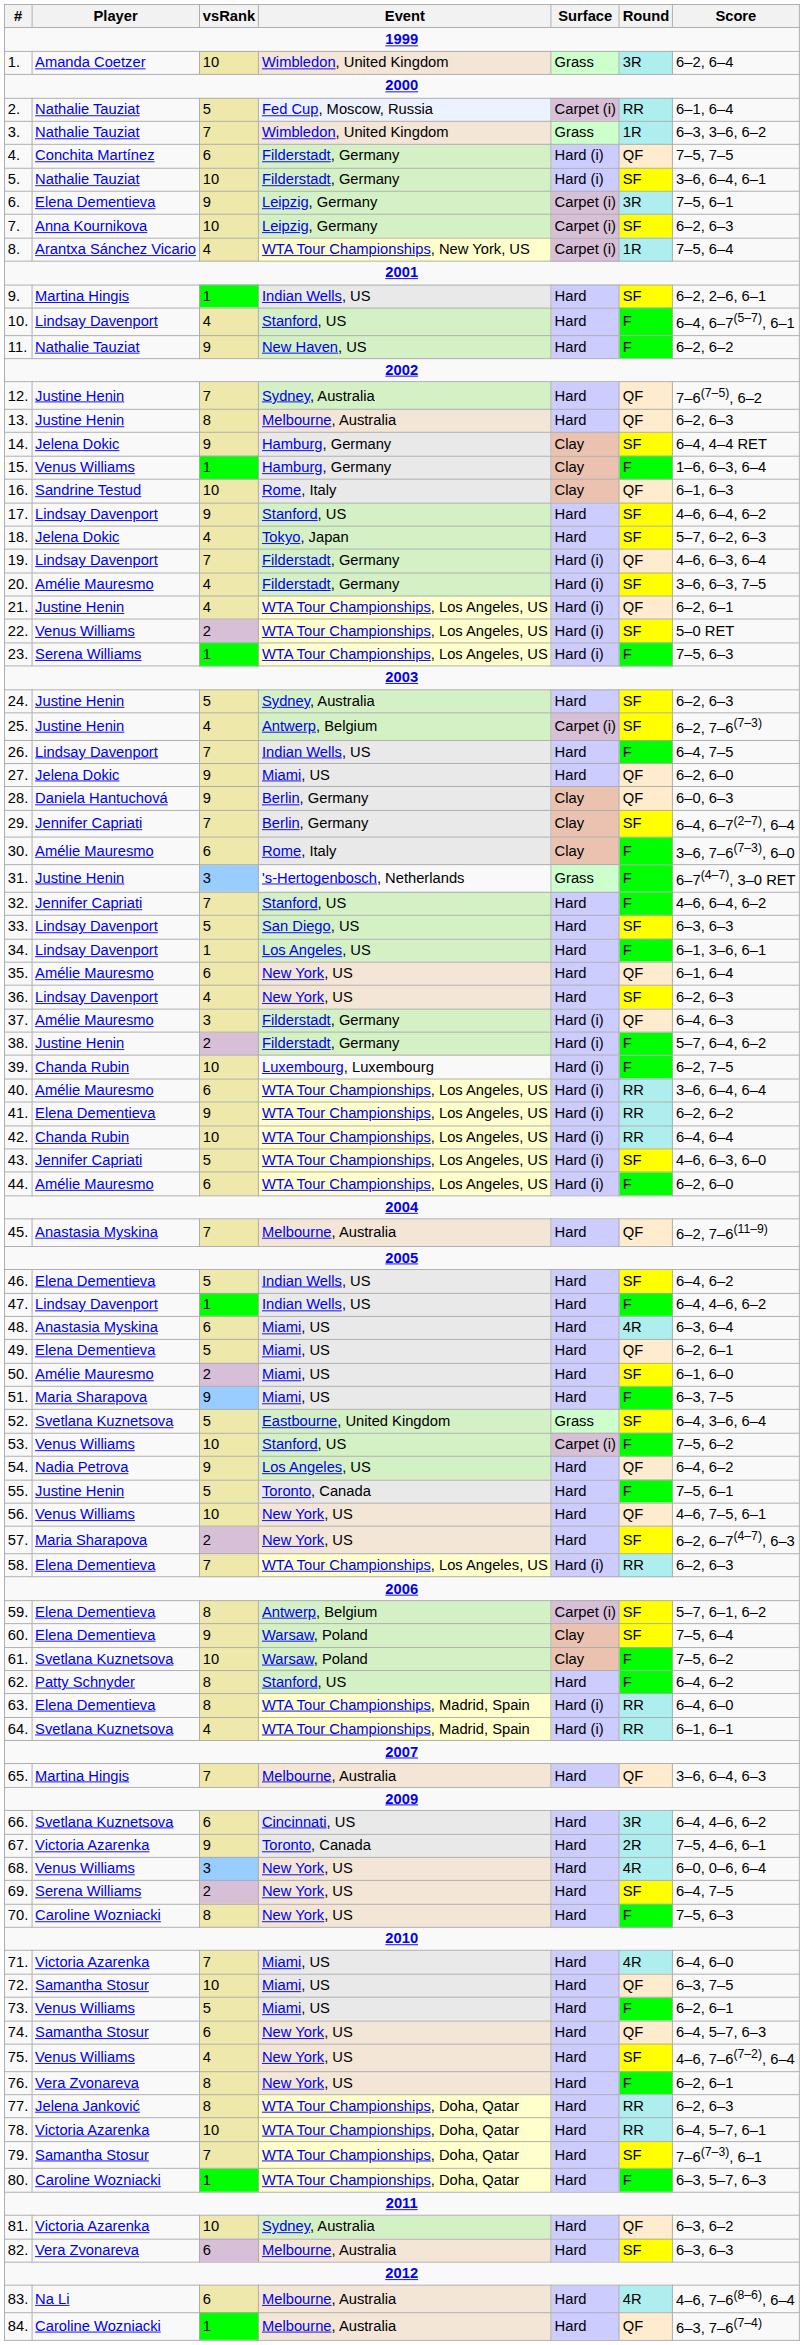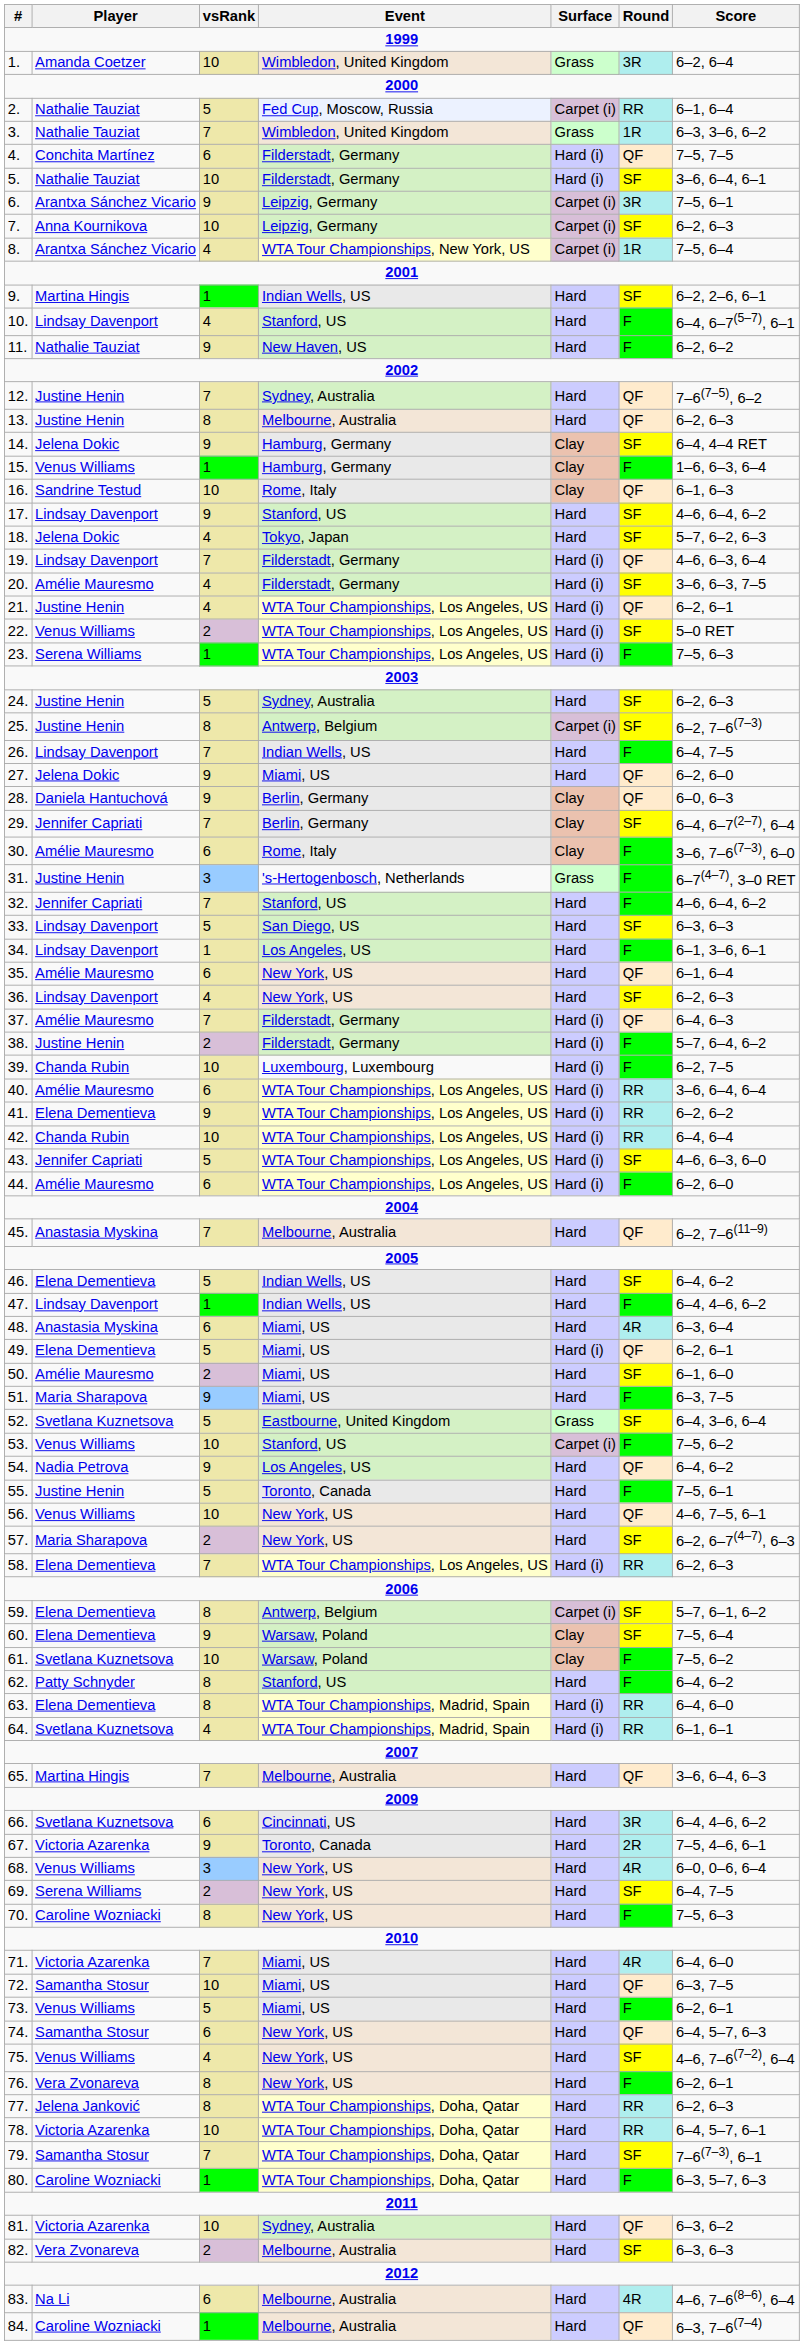6. | Player: Elena Dementieva -> Arantxa Sánchez Vicario
25. | vsRank: 4 -> 8
37. | vsRank: 3 -> 7
49. | Surface: Hard -> Hard (i)
82. | vsRank: 6 -> 2
